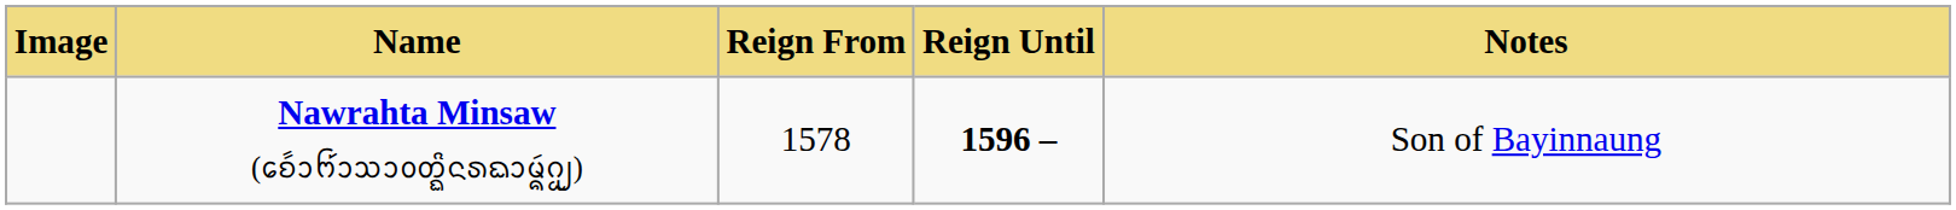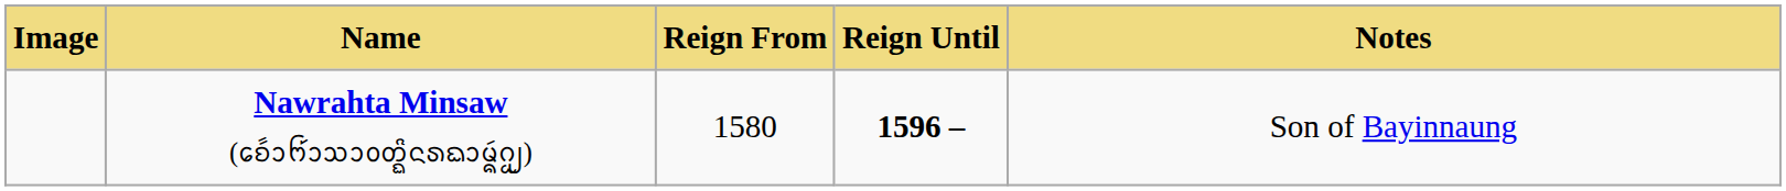Nawrahta Minsaw (ᨧᩮᩢ᩶ᩣᨼ᩶ᩣᩈᩣᩅᨲ᩠ᨳᩦᨶᩁᨳᩣᨾᩢ᩠ᨦᨣᩬ᩠ᨿ) | column 3: 1578 -> 1580
